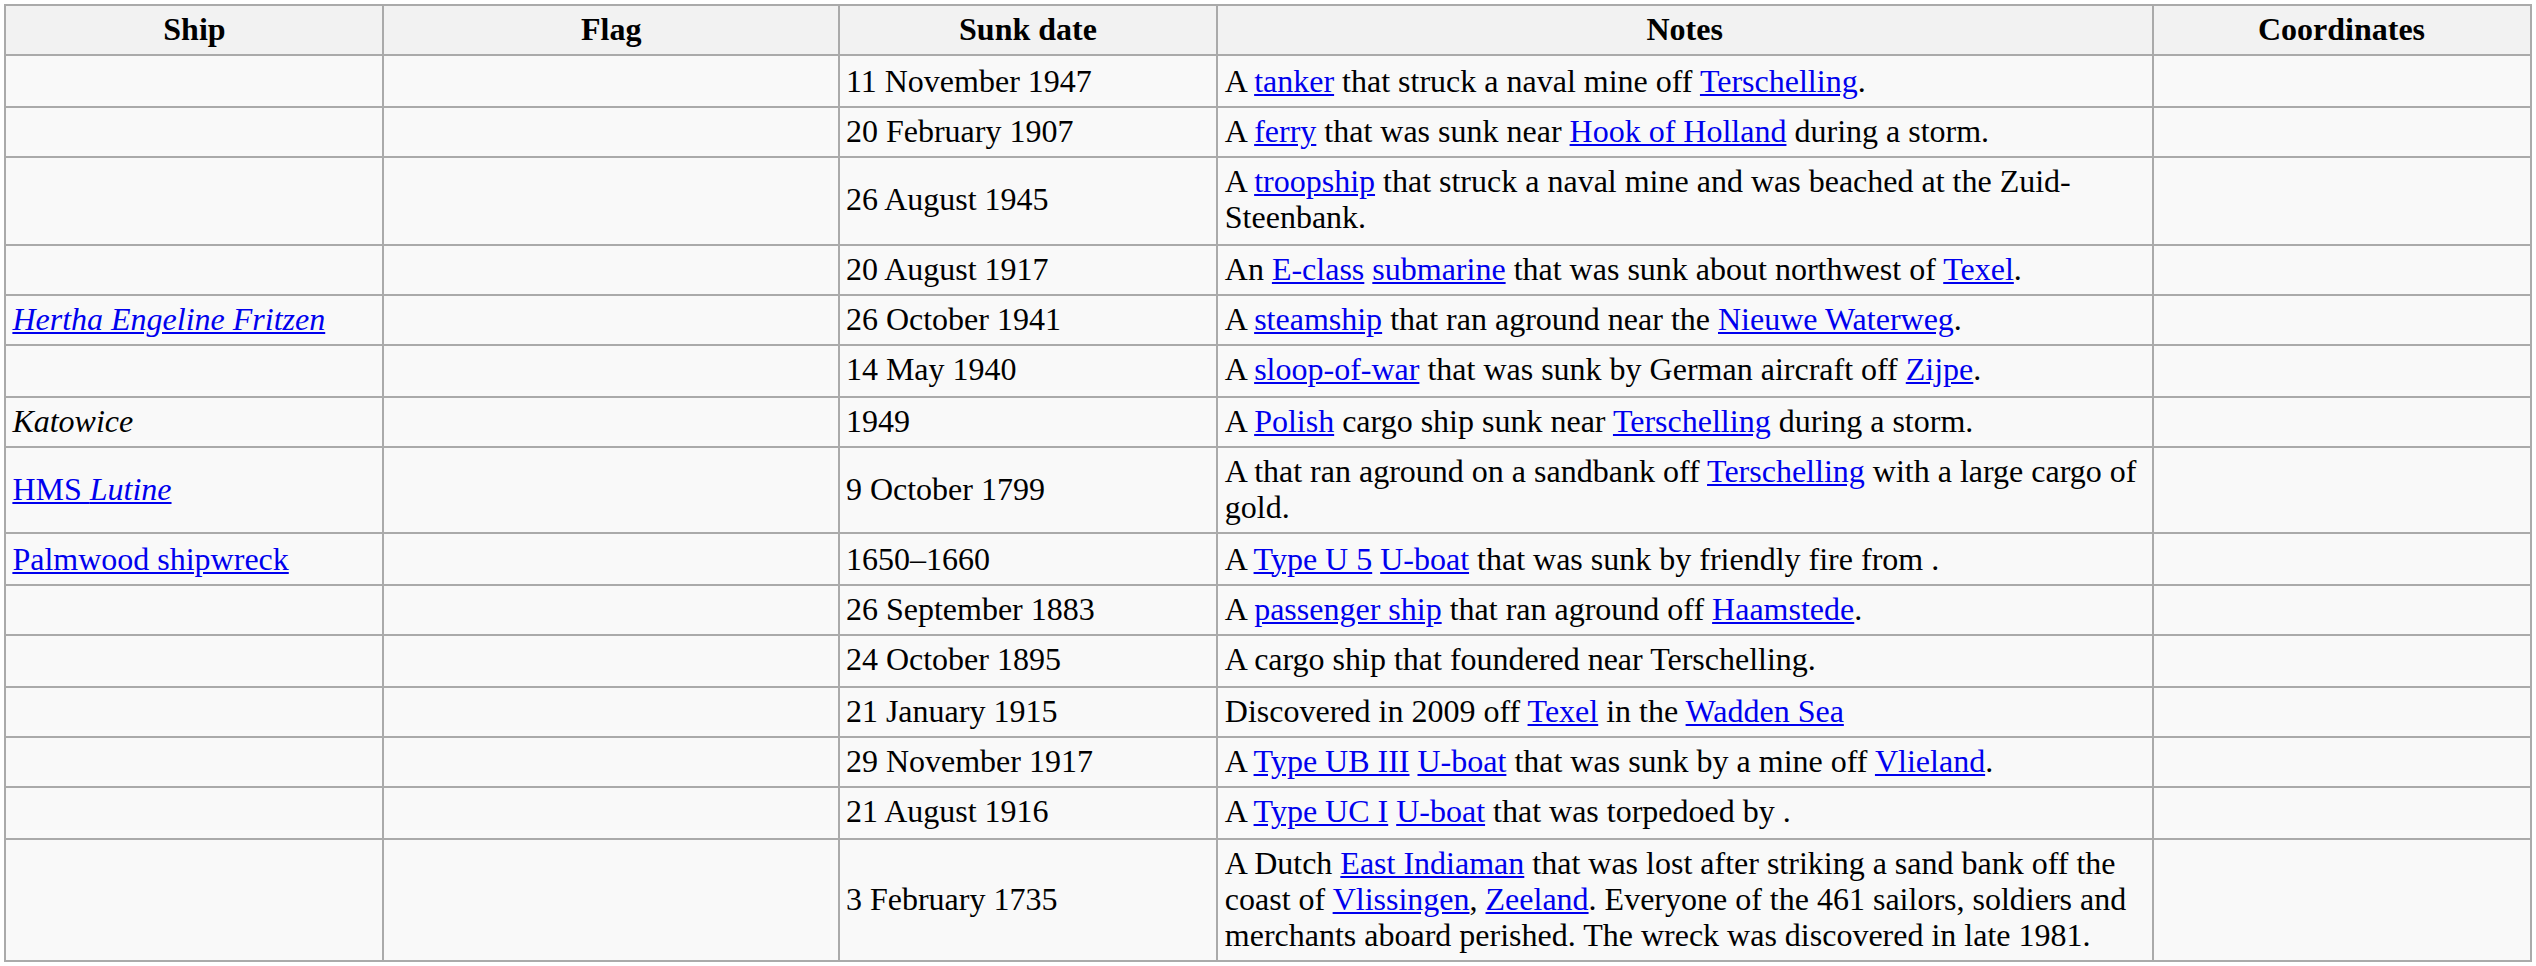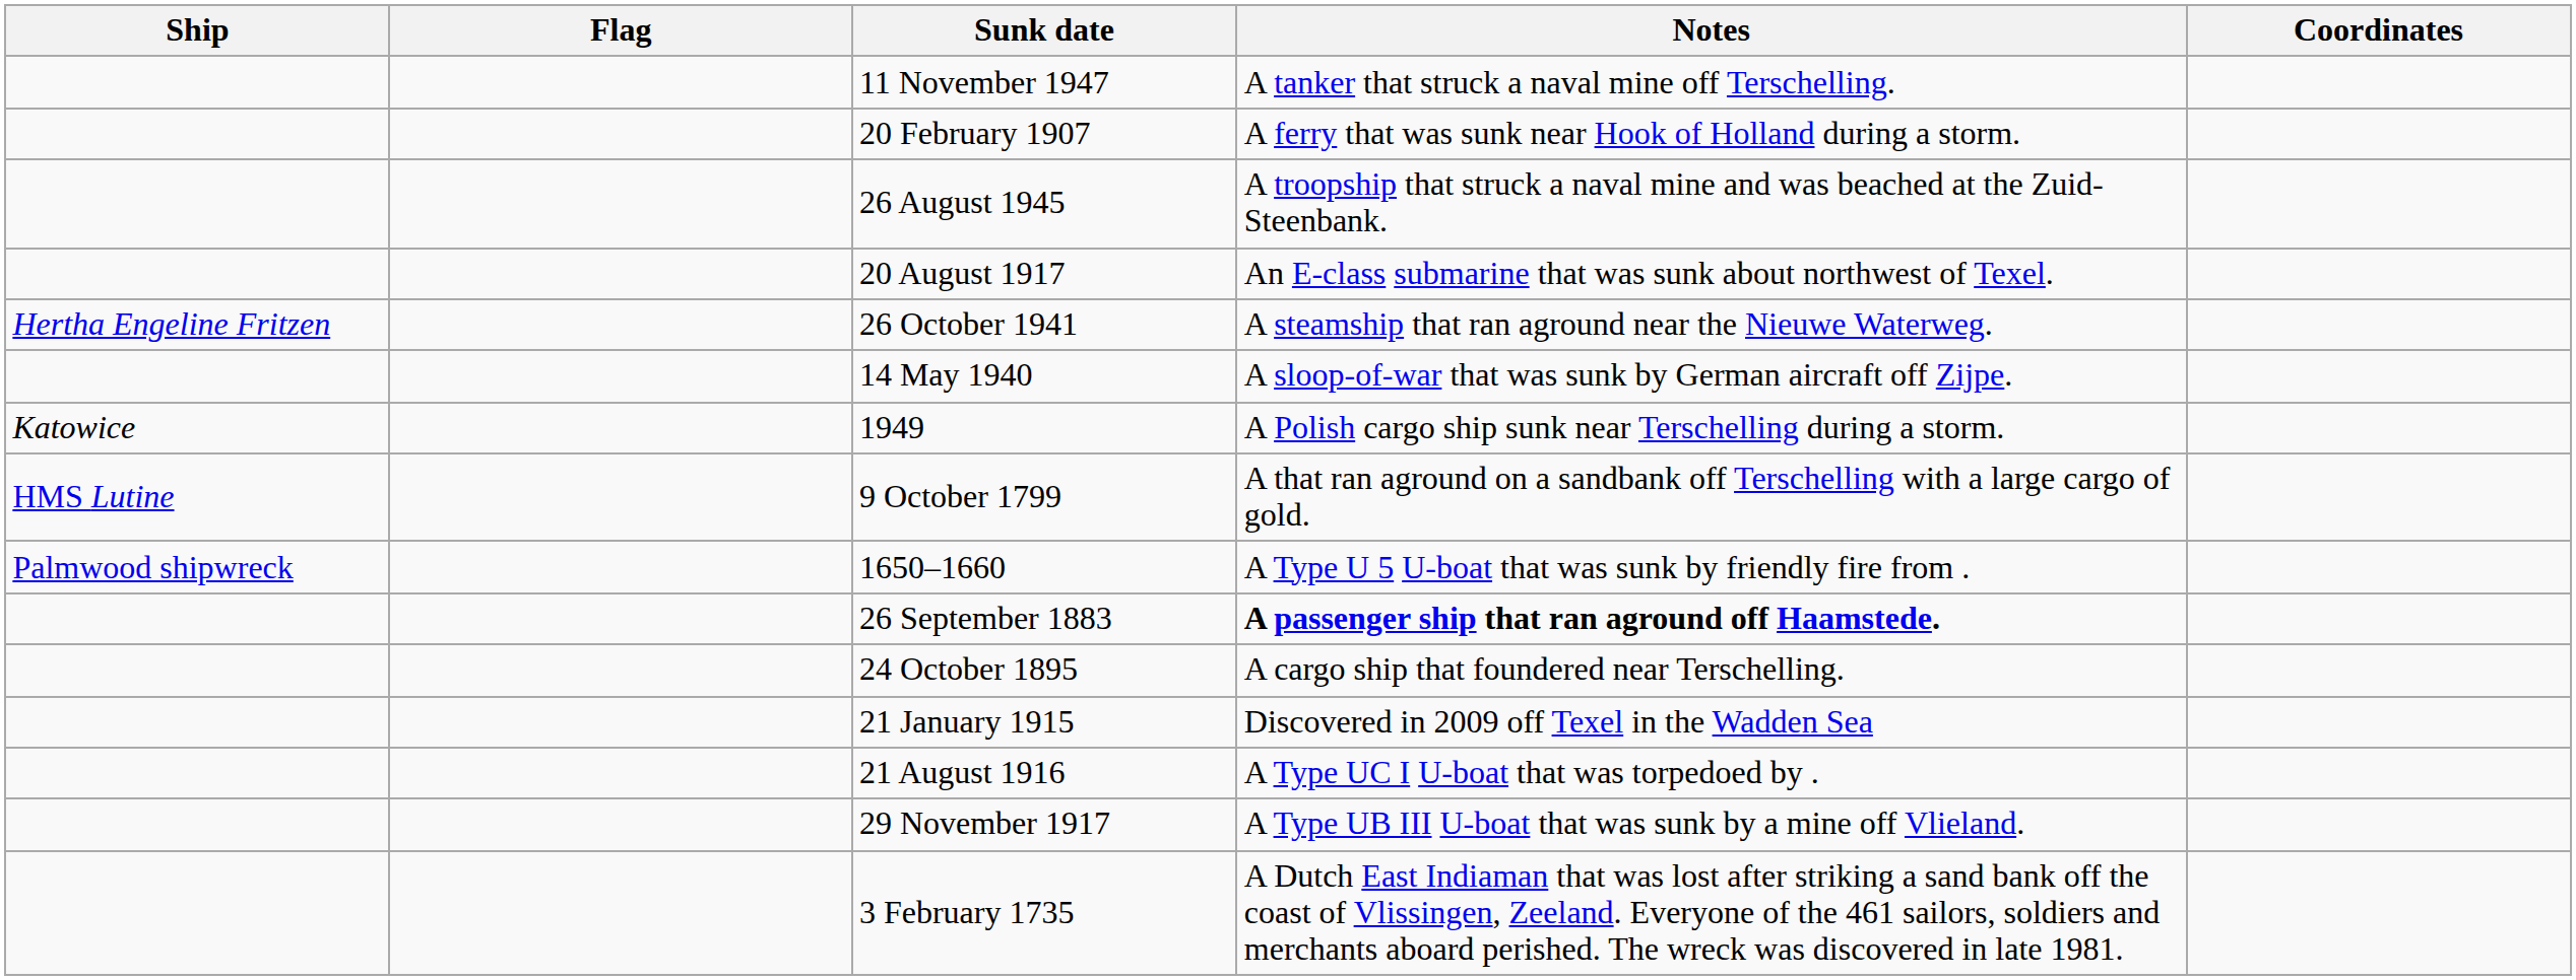26 September 1883 | Notes: normal -> bold
rows swapped: 29 November 1917 <-> 21 August 1916
